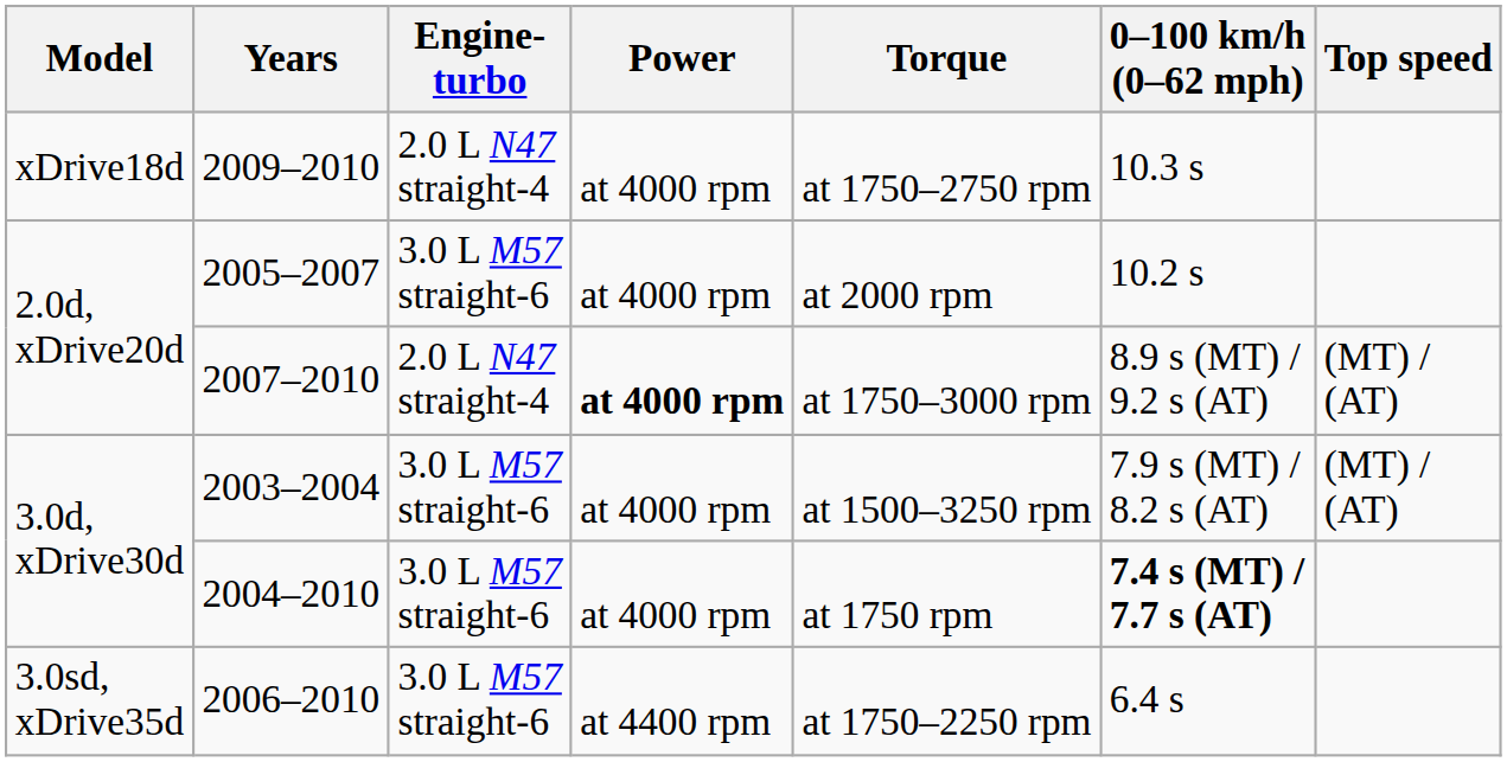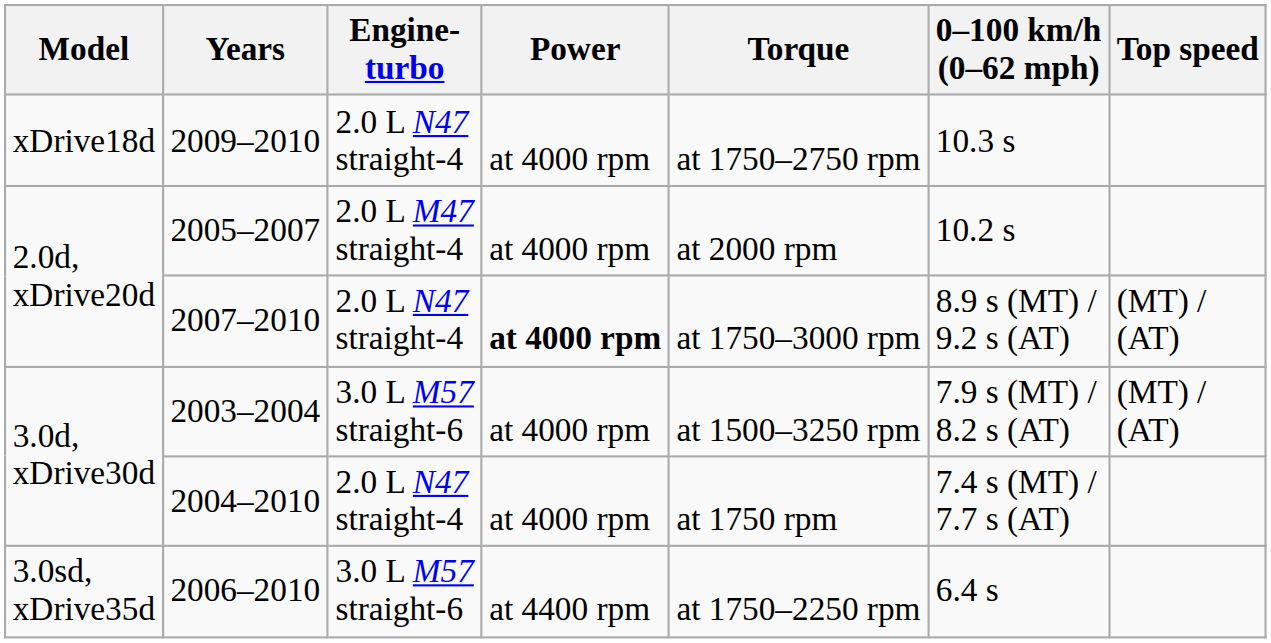2005–2007 | Engine- turbo: 3.0 L M57 straight-6 -> 2.0 L M47 straight-4
2004–2010 | Engine- turbo: 3.0 L M57 straight-6 -> 2.0 L N47 straight-4
2004–2010 | 0–100 km/h (0–62 mph): bold -> normal
